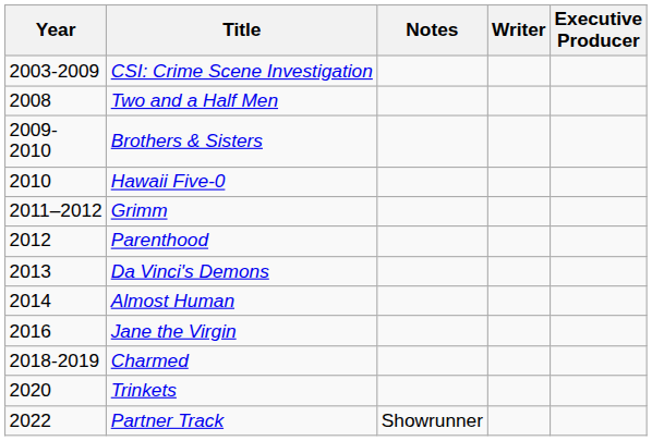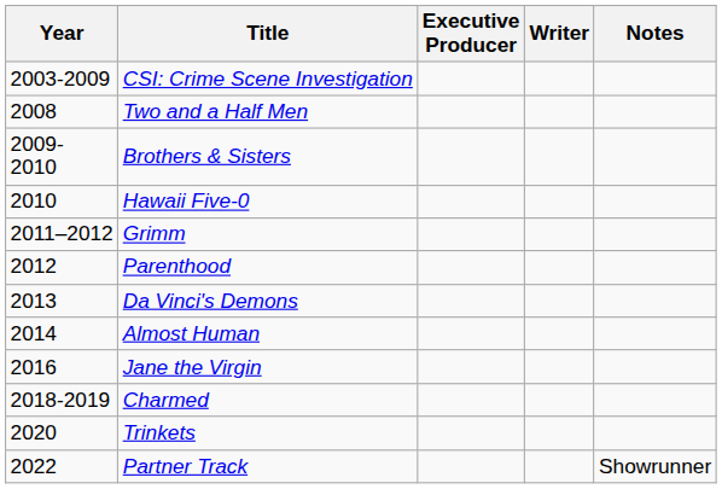columns swapped: Executive Producer <-> Notes
